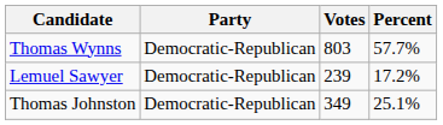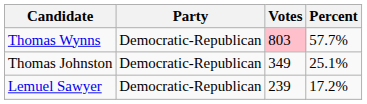Thomas Wynns | Votes: no background -> pink background
rows swapped: Thomas Johnston <-> Lemuel Sawyer
